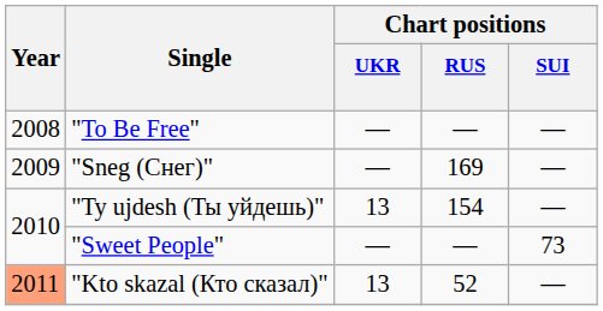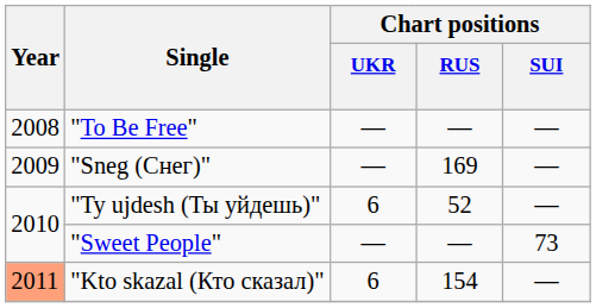"Ty ujdesh (Ты уйдешь)" | Chart positions / UKR: 13 -> 6
"Ty ujdesh (Ты уйдешь)" | Chart positions / RUS: 154 -> 52
"Kto skazal (Кто сказал)" | Chart positions / UKR: 13 -> 6
"Kto skazal (Кто сказал)" | Chart positions / RUS: 52 -> 154
